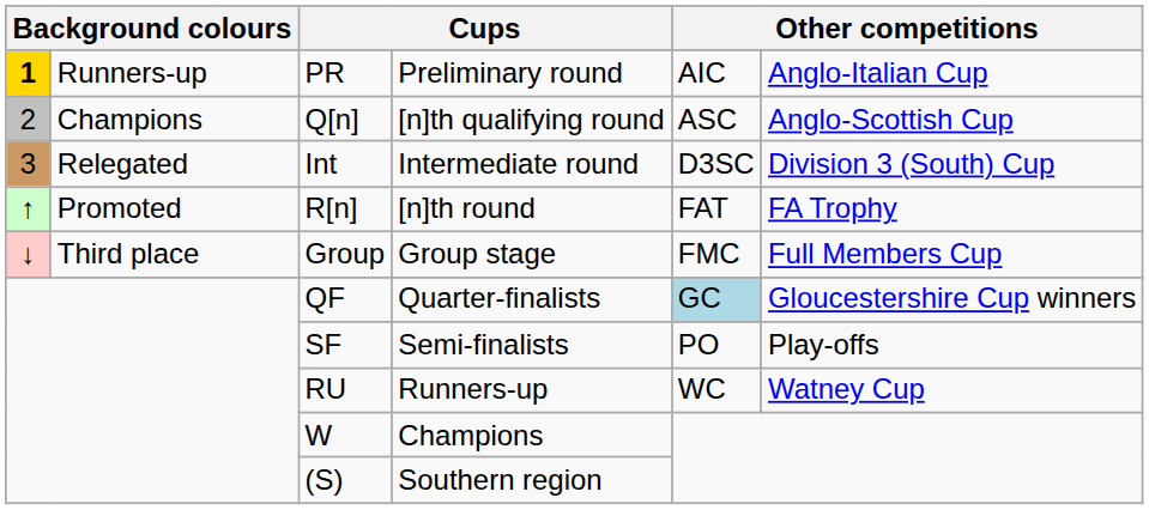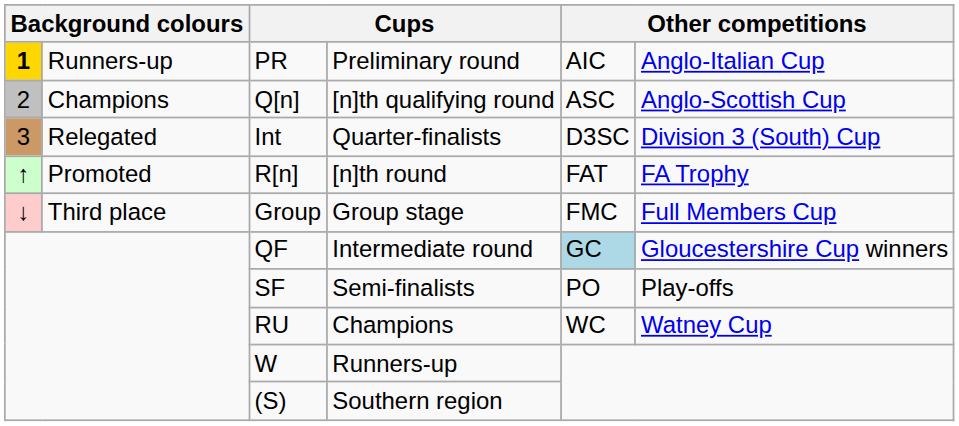Int | column 4: Intermediate round -> Quarter-finalists
QF | column 4: Quarter-finalists -> Intermediate round
RU | column 4: Runners-up -> Champions
W | column 4: Champions -> Runners-up
